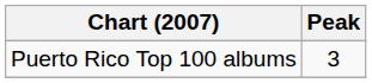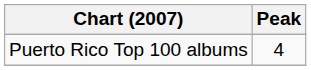Puerto Rico Top 100 albums | Peak: 3 -> 4
